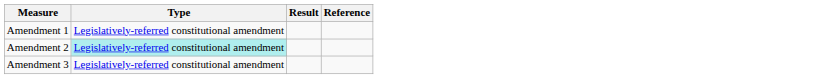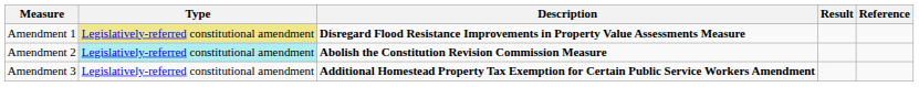+ column: Description | Disregard Flood Resistance Improvements in Property Value Assessments Measure | Abolish the Constitution Revision Commission Measure | Additional Homestead Property Tax Exemption for Certain Public Service Workers Amendment
Amendment 1 | Type: no background -> khaki background
